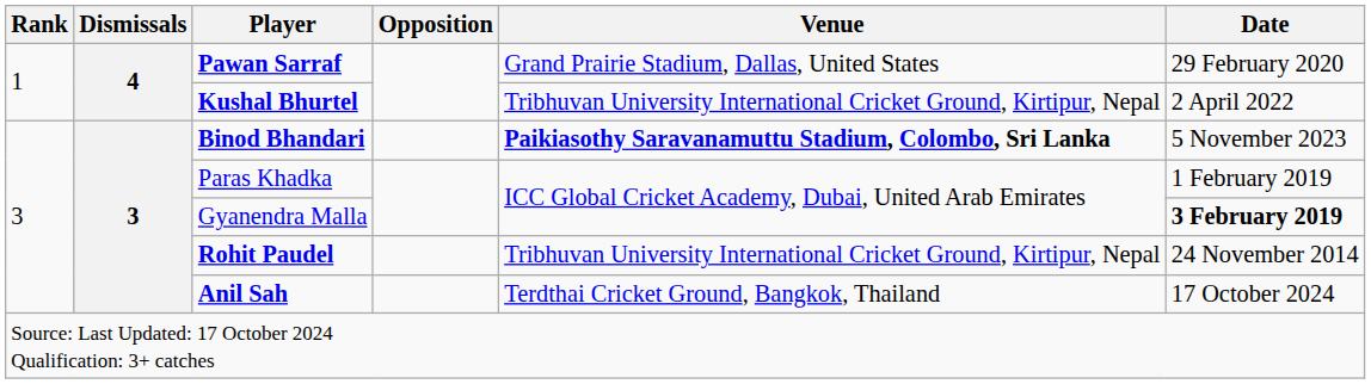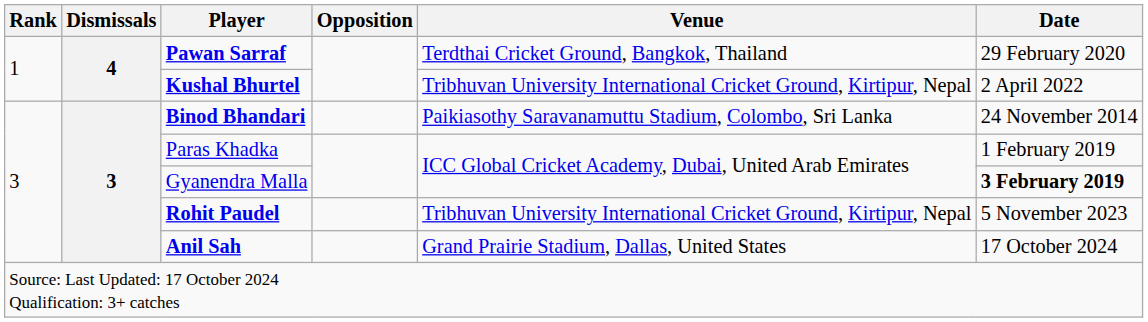Pawan Sarraf | Venue: Grand Prairie Stadium, Dallas, United States -> Terdthai Cricket Ground, Bangkok, Thailand
Binod Bhandari | Venue: bold -> normal
Binod Bhandari | Date: 5 November 2023 -> 24 November 2014
Rohit Paudel | Date: 24 November 2014 -> 5 November 2023
Anil Sah | Venue: Terdthai Cricket Ground, Bangkok, Thailand -> Grand Prairie Stadium, Dallas, United States
